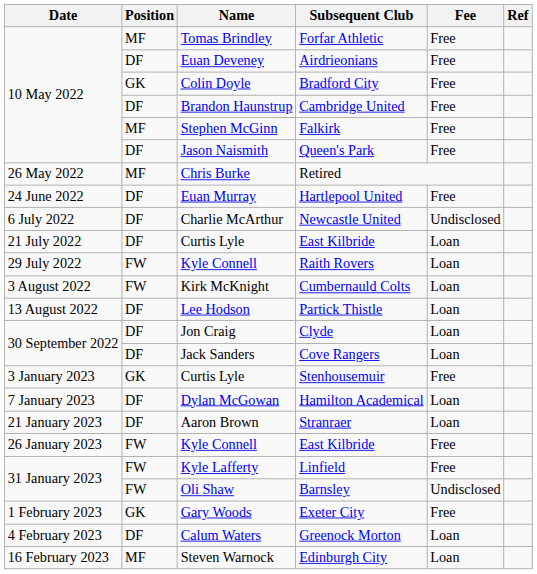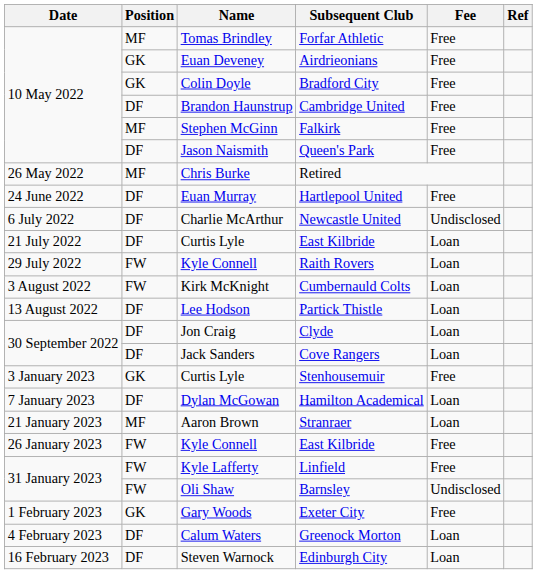Airdrieonians | Position: DF -> GK
Stranraer | Position: DF -> MF
Edinburgh City | Position: MF -> DF
